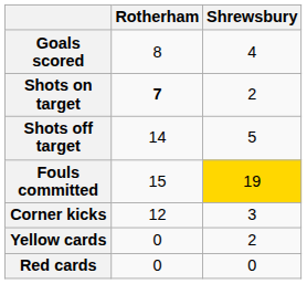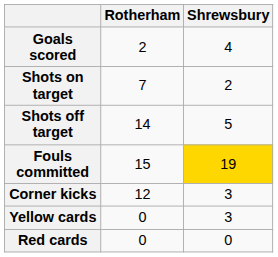Goals scored | Rotherham: 8 -> 2
Shots on target | Rotherham: bold -> normal
Yellow cards | Shrewsbury: 2 -> 3
